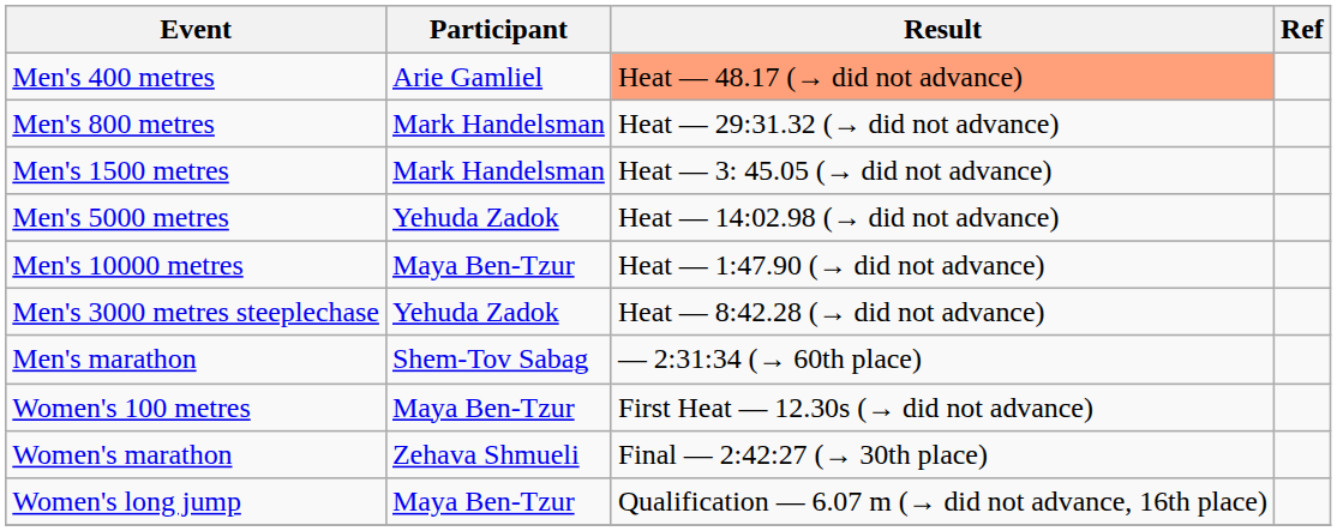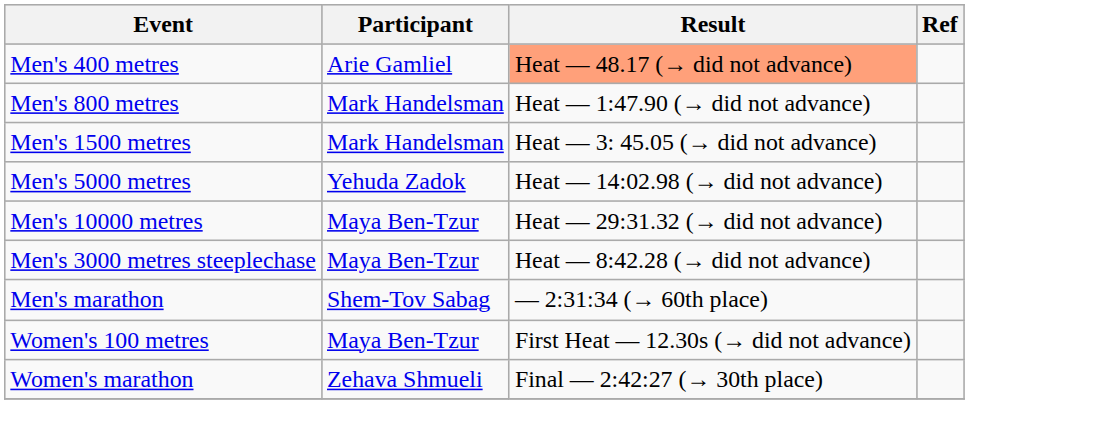Men's 800 metres | Result: Heat — 29:31.32 (→ did not advance) -> Heat — 1:47.90 (→ did not advance)
Men's 10000 metres | Result: Heat — 1:47.90 (→ did not advance) -> Heat — 29:31.32 (→ did not advance)
Men's 3000 metres steeplechase | Participant: Yehuda Zadok -> Maya Ben-Tzur
- row: Women's long jump | Maya Ben-Tzur | Qualification — 6.07 m (→ did not advance, 16th place)
